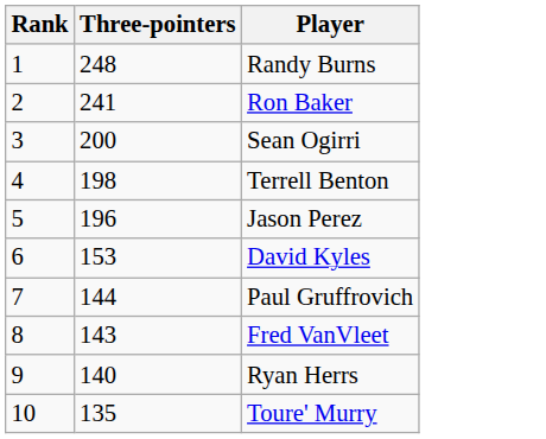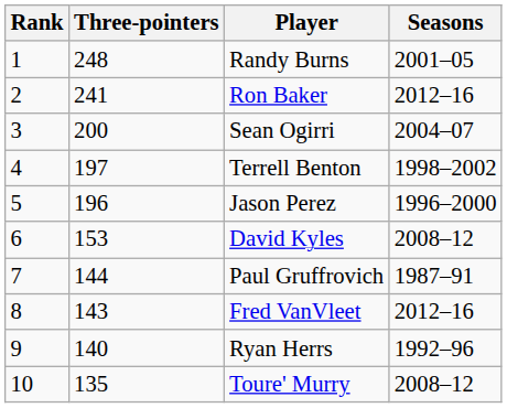+ column: Seasons | 2001–05 | 2012–16 | 2004–07 | 1998–2002 | 1996–2000 | 2008–12 | 1987–91 | 2012–16 | 1992–96 | 2008–12
Terrell Benton | Three-pointers: 198 -> 197
